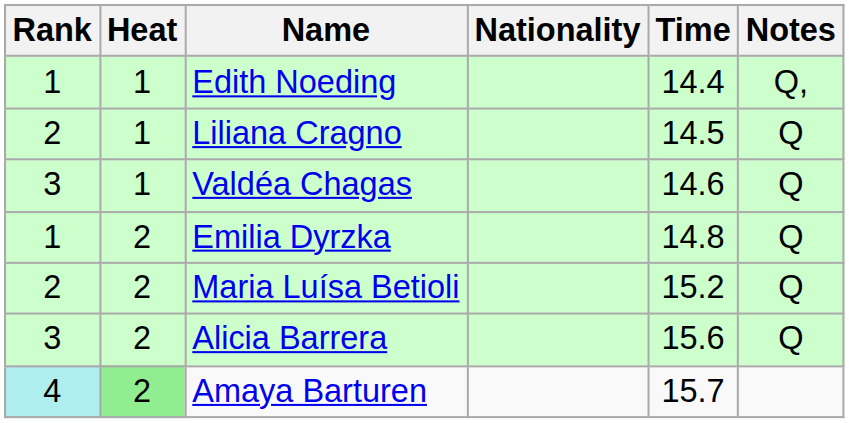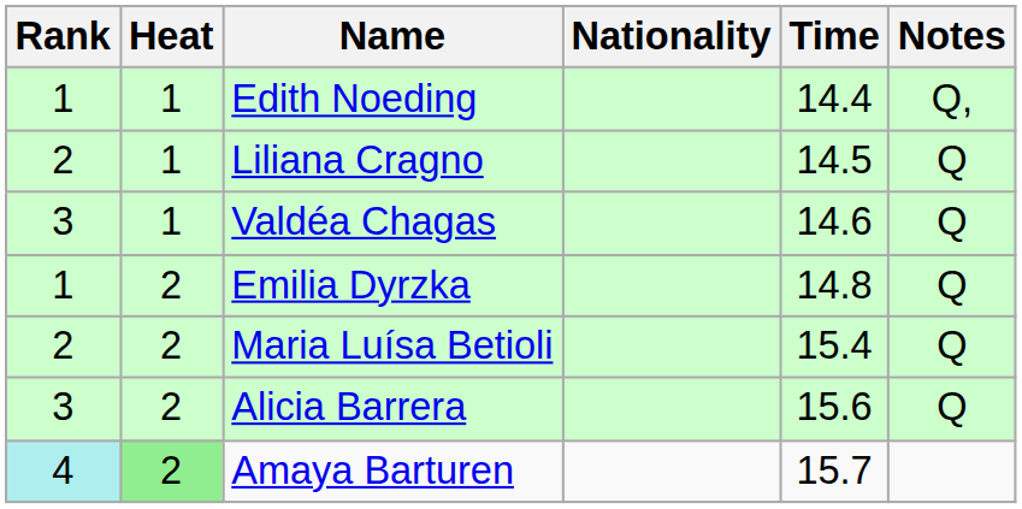Maria Luísa Betioli | Time: 15.2 -> 15.4
